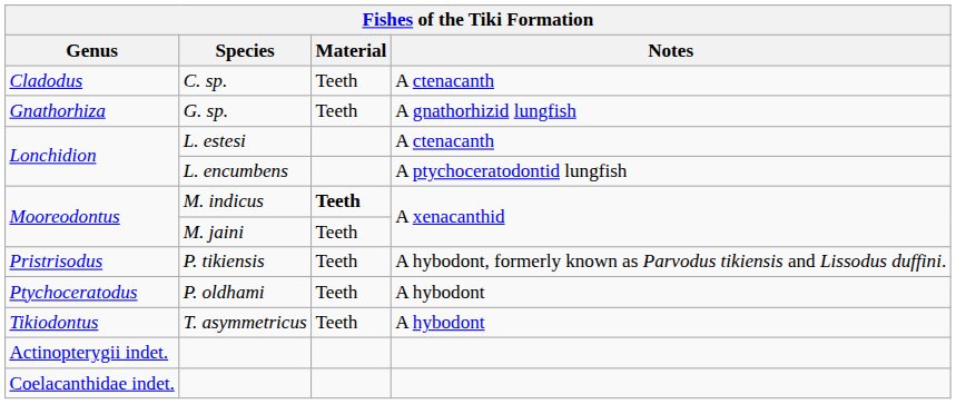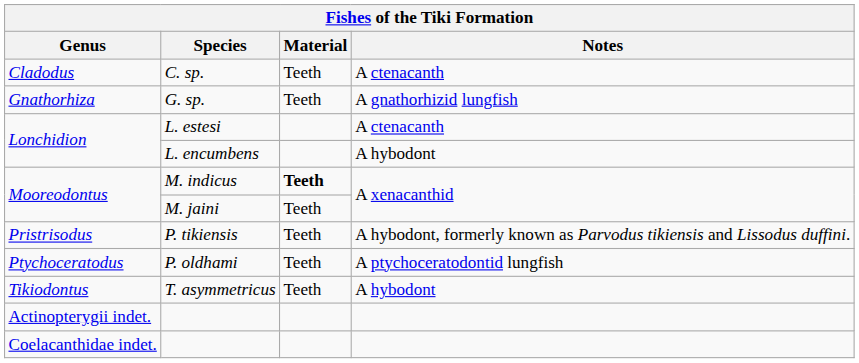L. encumbens | Notes: A ptychoceratodontid lungfish -> A hybodont
P. oldhami | Notes: A hybodont -> A ptychoceratodontid lungfish
